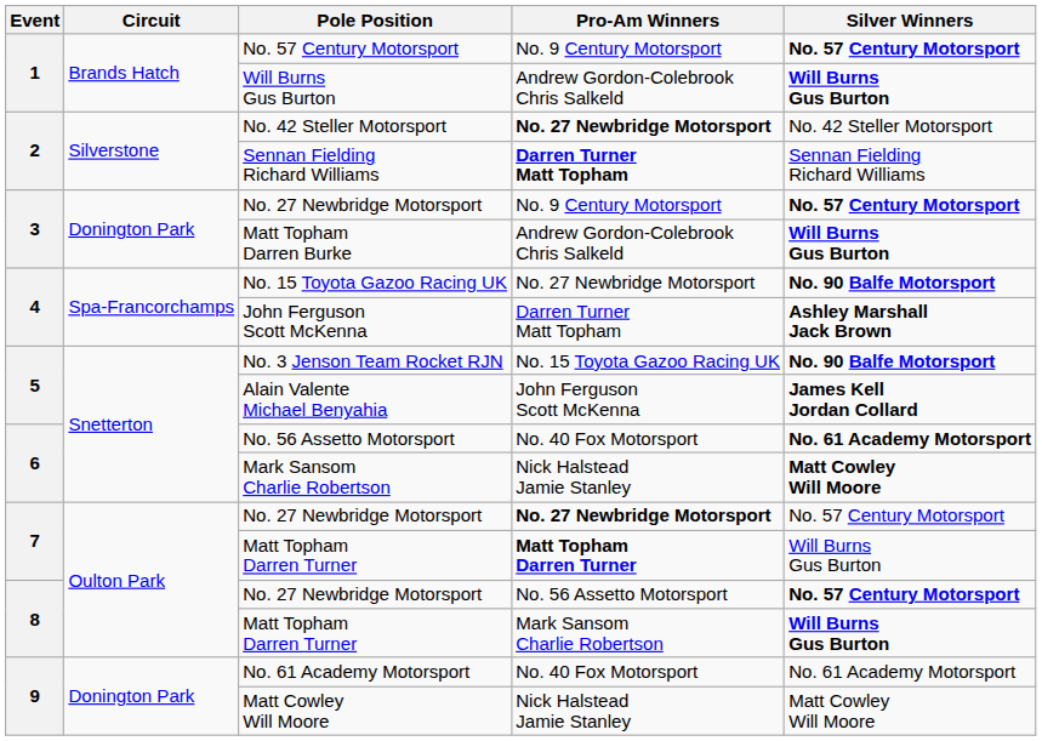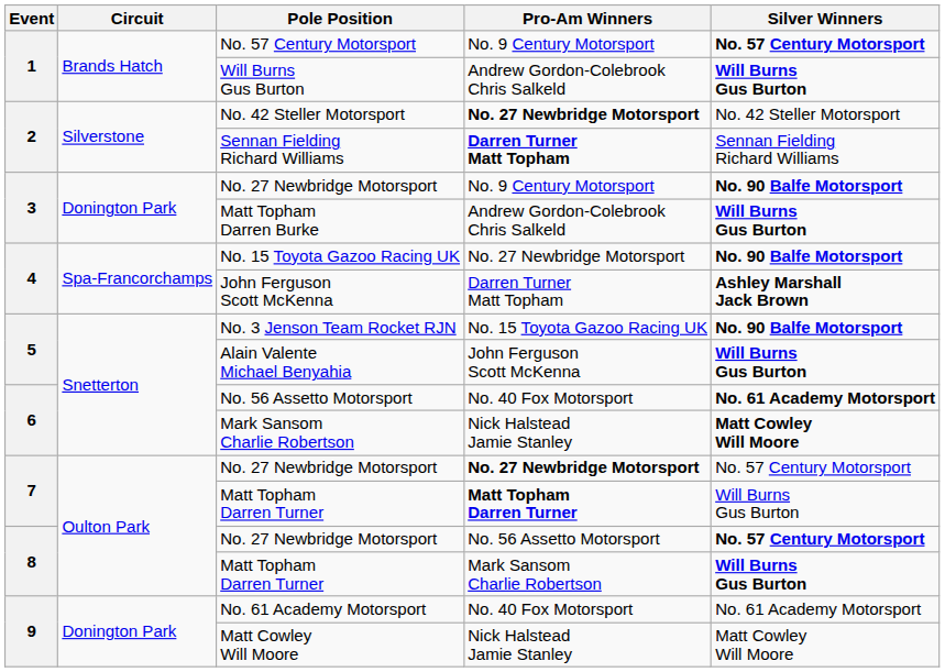No. 27 Newbridge Motorsport / No. 9 Century Motorsport | Silver Winners: No. 57 Century Motorsport -> No. 90 Balfe Motorsport
Alain Valente Michael Benyahia | Silver Winners: James Kell Jordan Collard -> Will Burns Gus Burton
